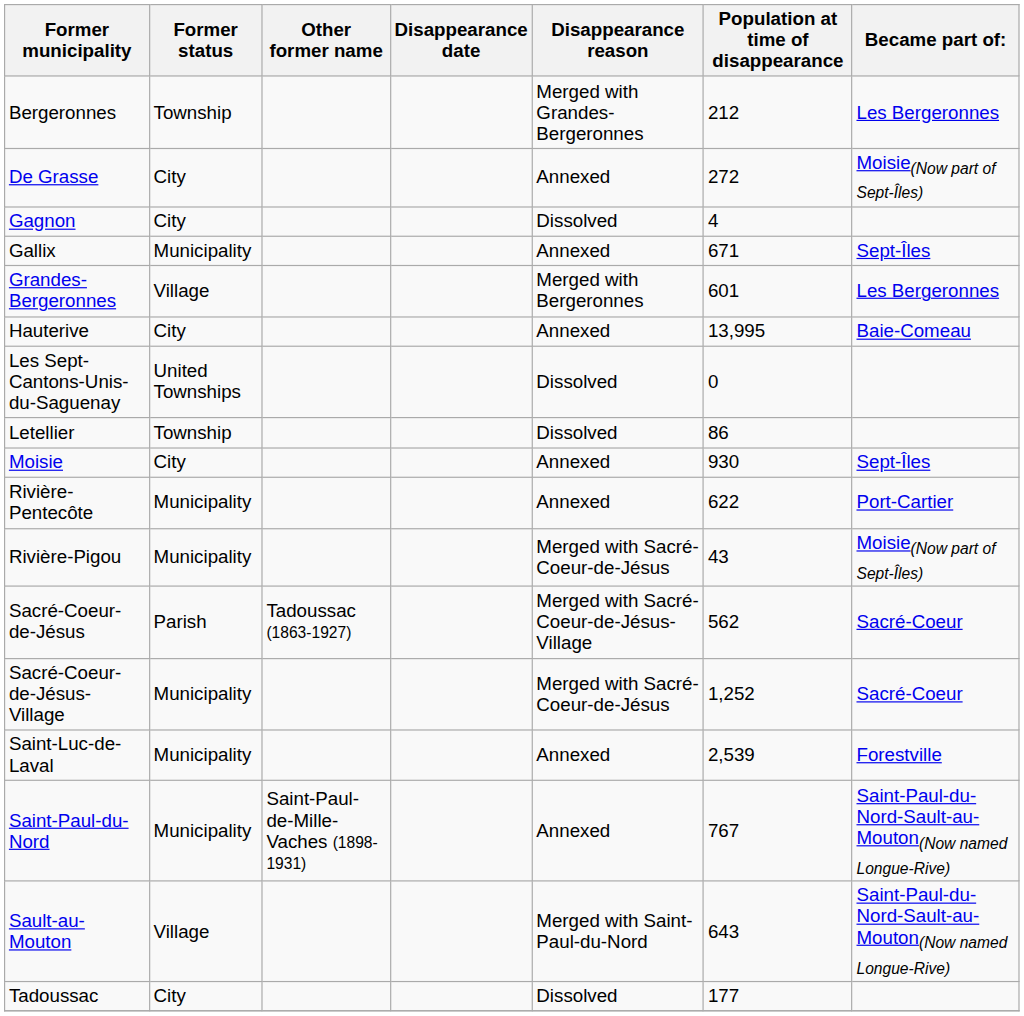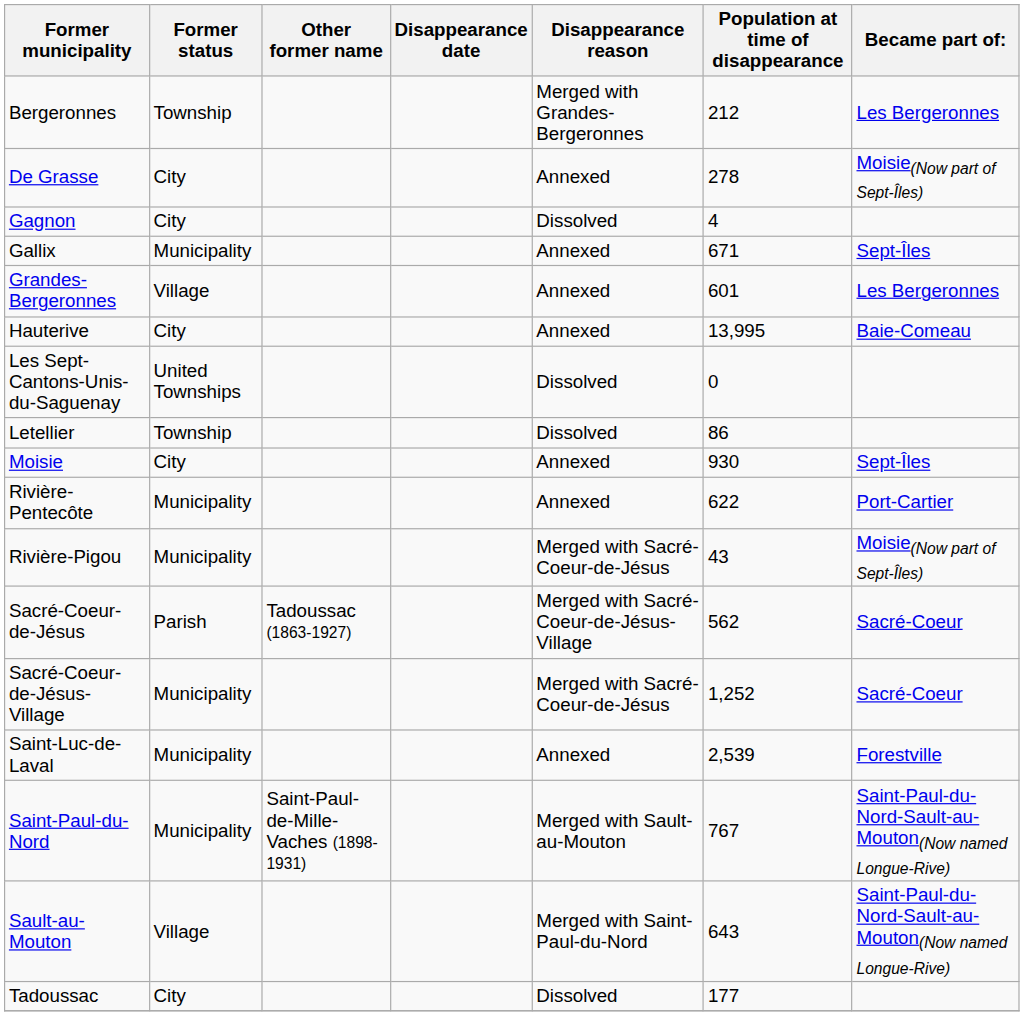De Grasse | Population at time of disappearance: 272 -> 278
Grandes-Bergeronnes | Disappearance reason: Merged with Bergeronnes -> Annexed
Saint-Paul-du-Nord | Disappearance reason: Annexed -> Merged with Sault-au-Mouton
